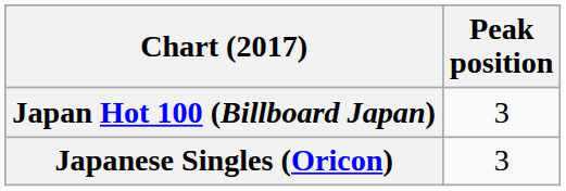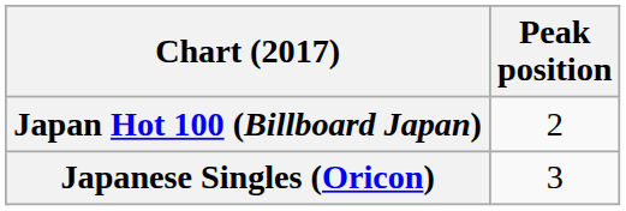Japan Hot 100 (Billboard Japan) | Peak position: 3 -> 2
